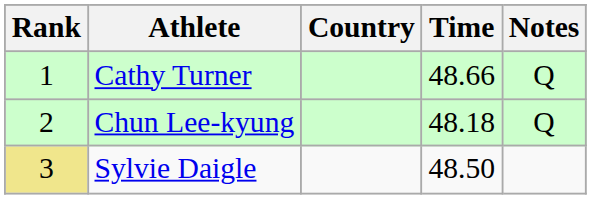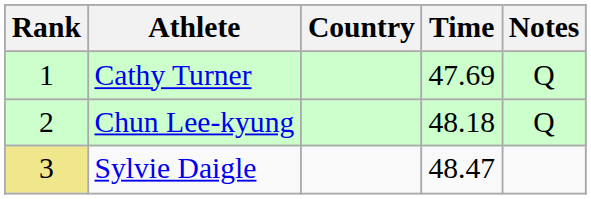Cathy Turner | Time: 48.66 -> 47.69
Sylvie Daigle | Time: 48.50 -> 48.47
